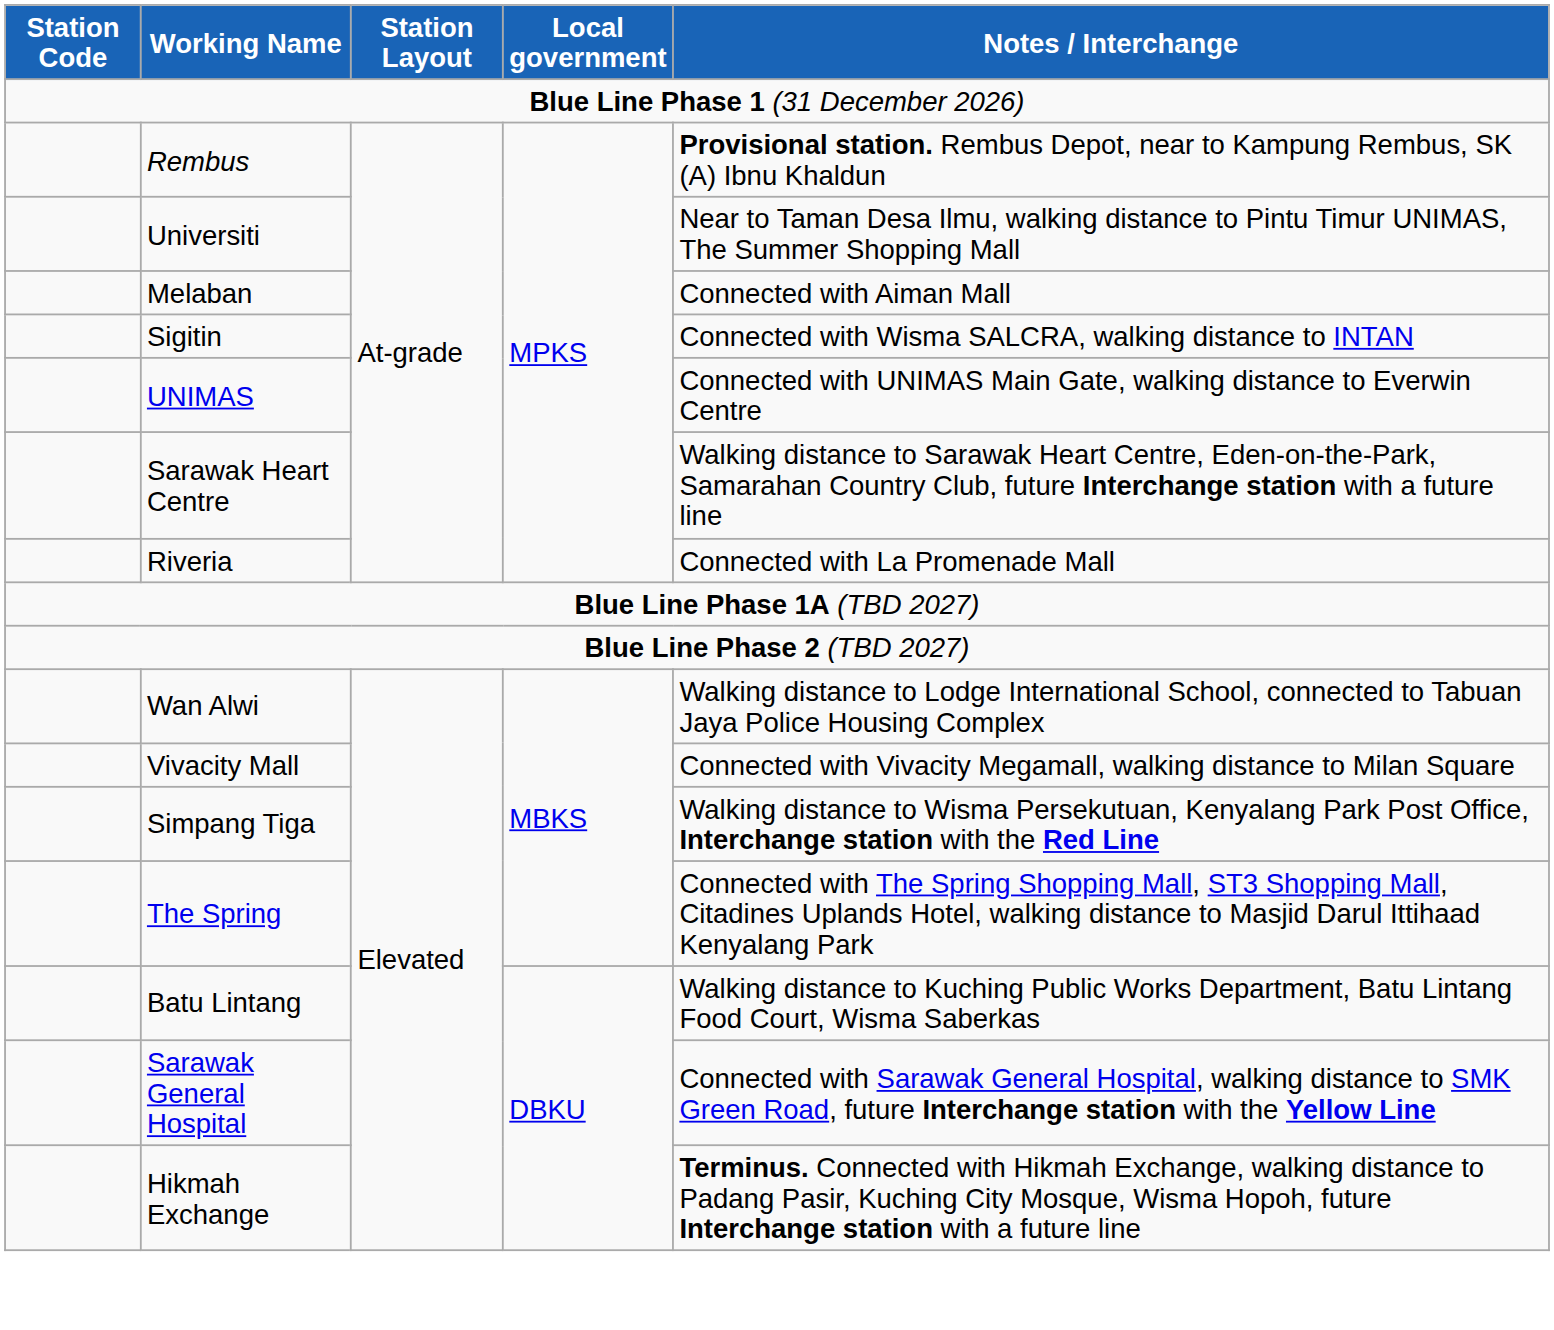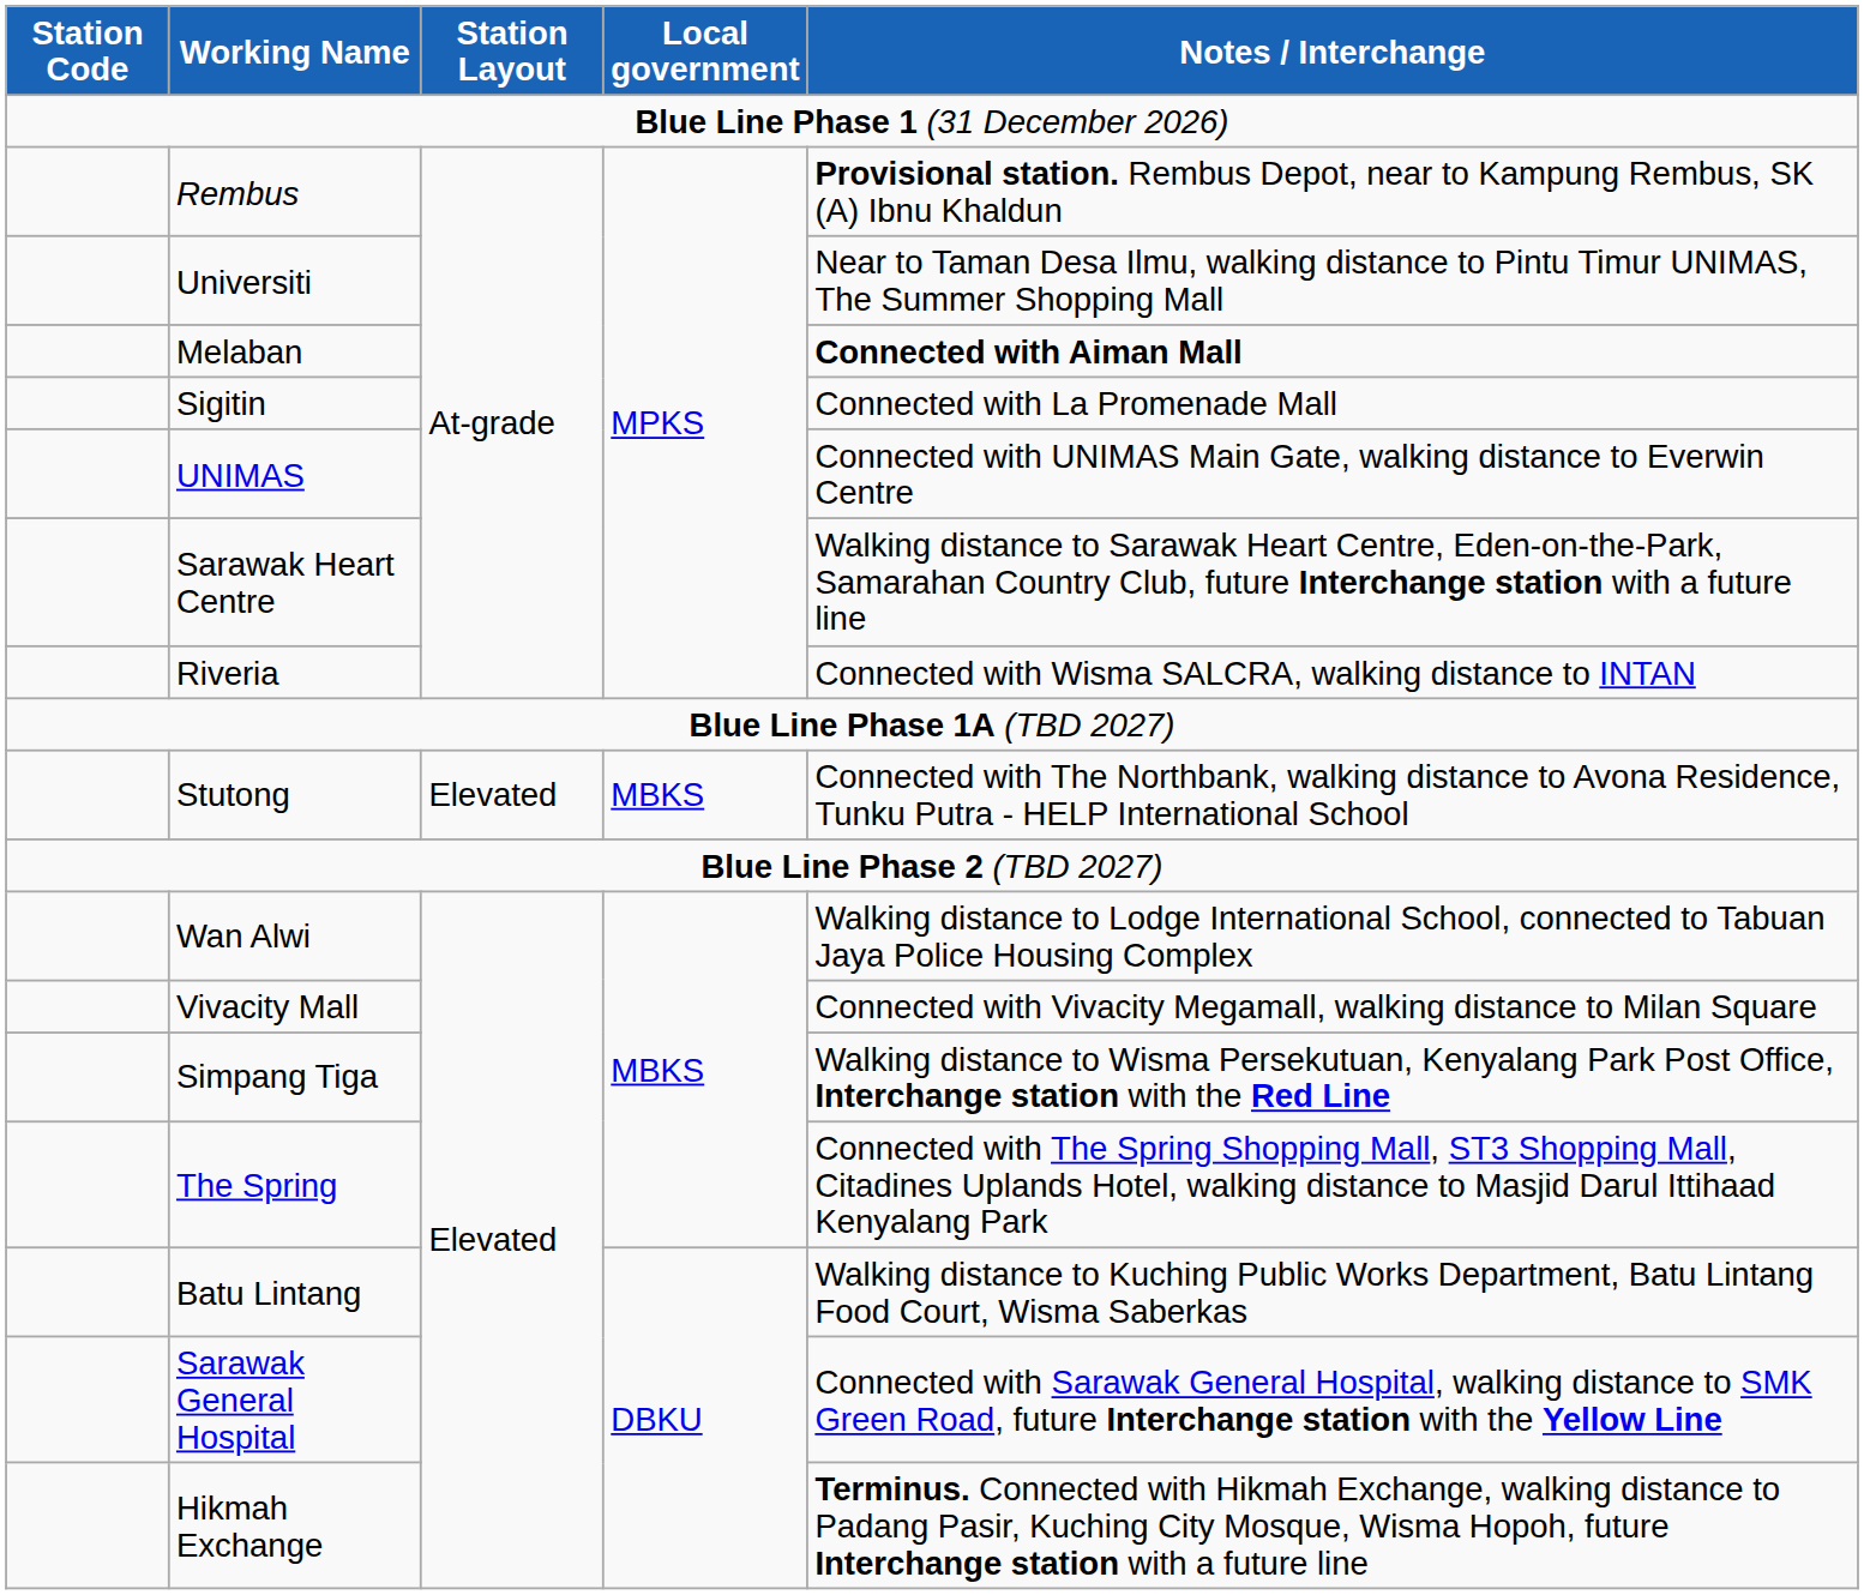Melaban | Notes / Interchange: normal -> bold
Sigitin | Notes / Interchange: Connected with Wisma SALCRA, walking distance to INTAN -> Connected with La Promenade Mall
Riveria | Notes / Interchange: Connected with La Promenade Mall -> Connected with Wisma SALCRA, walking distance to INTAN
+ row: Stutong | Elevated | MBKS | Connected with The Northbank, walking distance to Avona Residence, Tunku Putra - HELP International School
